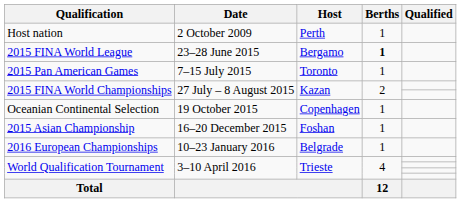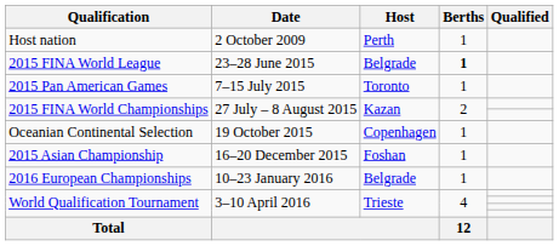2015 FINA World League | Host: Bergamo -> Belgrade
